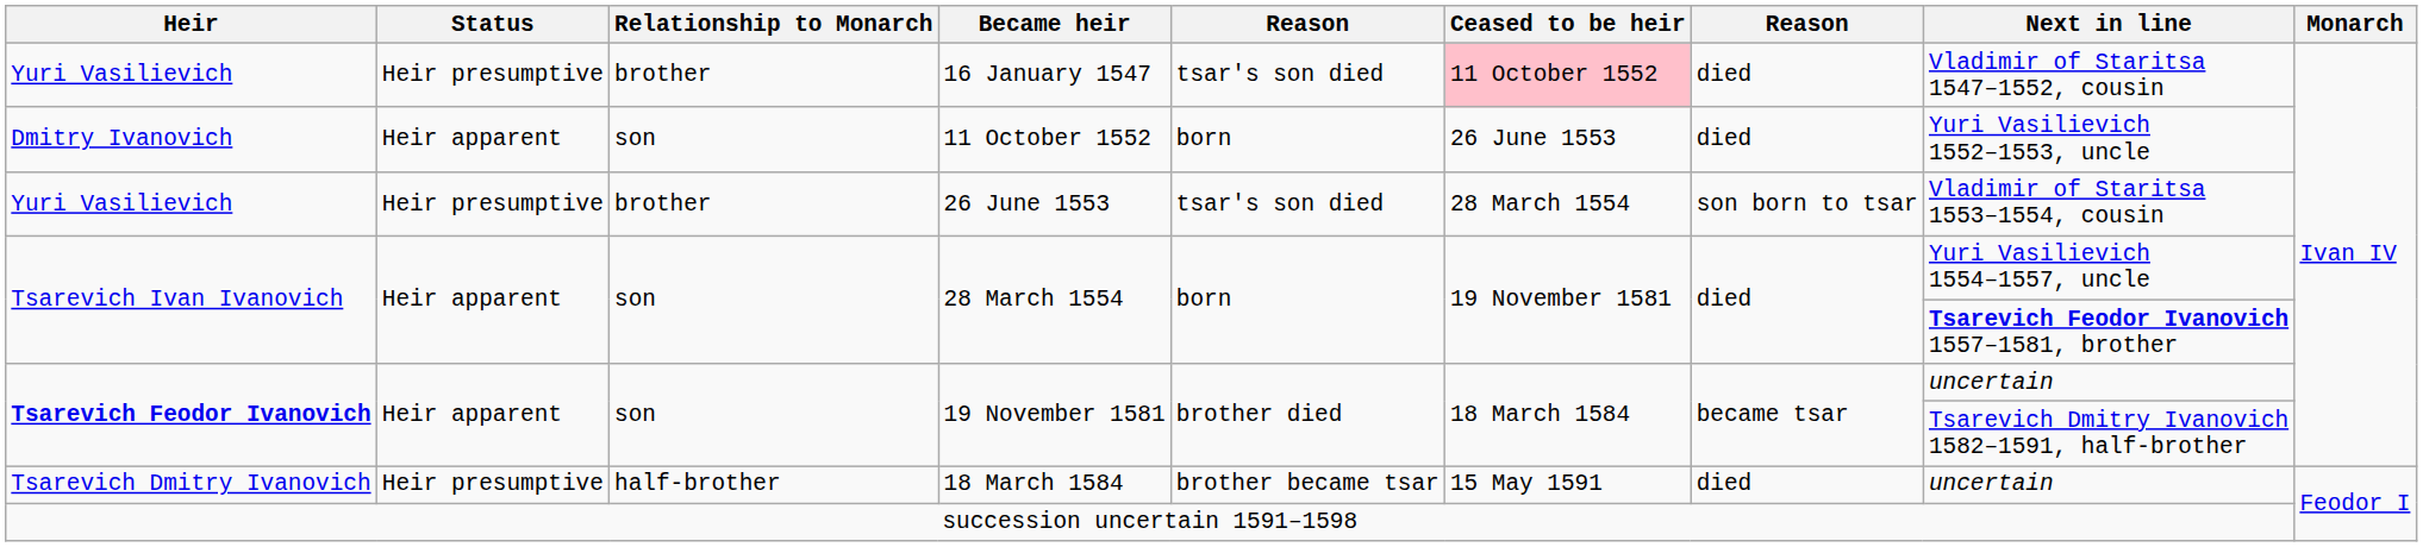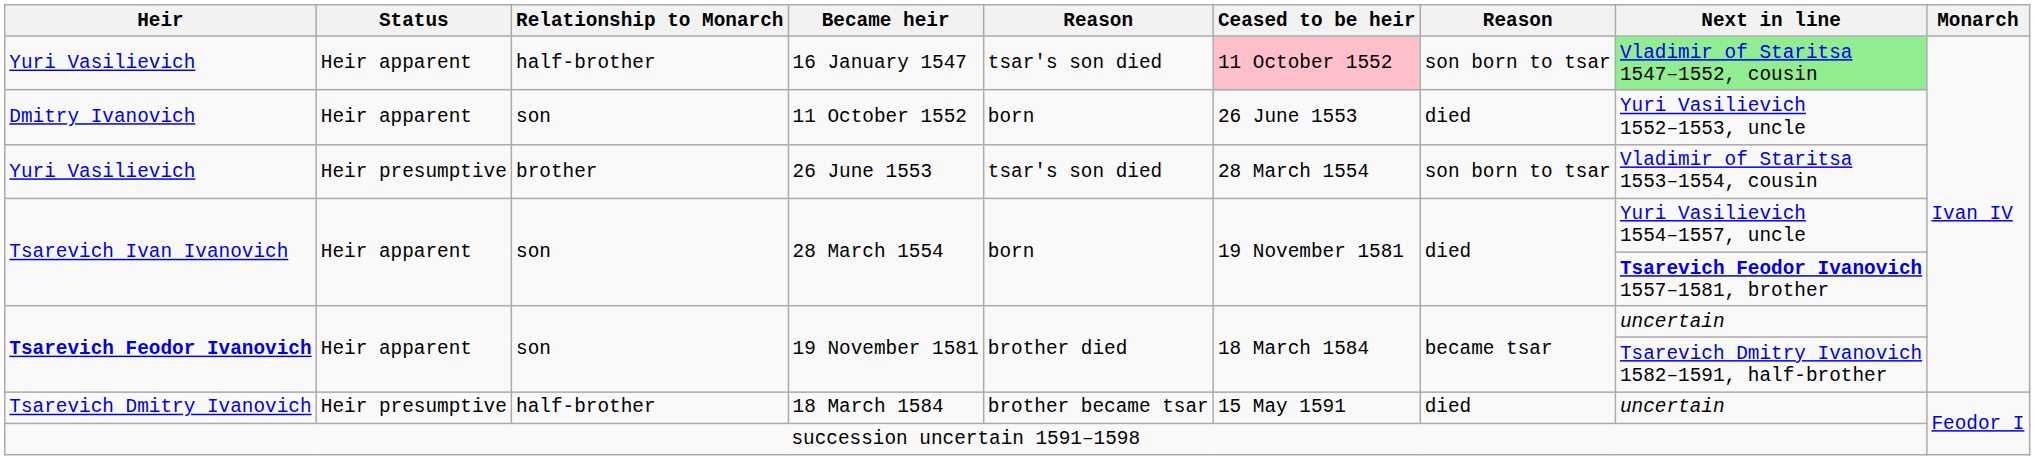16 January 1547 | Status: Heir presumptive -> Heir apparent
16 January 1547 | Relationship to Monarch: brother -> half-brother
16 January 1547 | column 7: died -> son born to tsar
16 January 1547 | Next in line: no background -> lightgreen background
